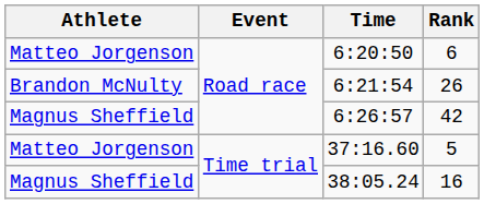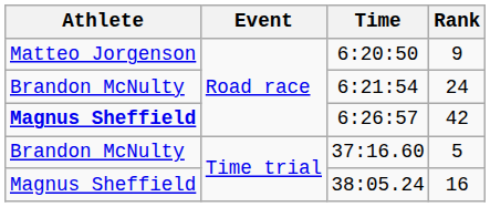6:20:50 | Rank: 6 -> 9
6:21:54 | Rank: 26 -> 24
6:26:57 | Athlete: normal -> bold
37:16.60 | Athlete: Matteo Jorgenson -> Brandon McNulty
